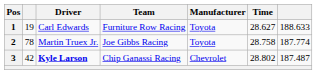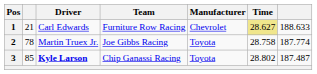1 | column 2: 19 -> 21
1 | Manufacturer: Toyota -> Chevrolet
1 | Time: no background -> khaki background
3 | column 2: 42 -> 85
3 | Manufacturer: Chevrolet -> Toyota
